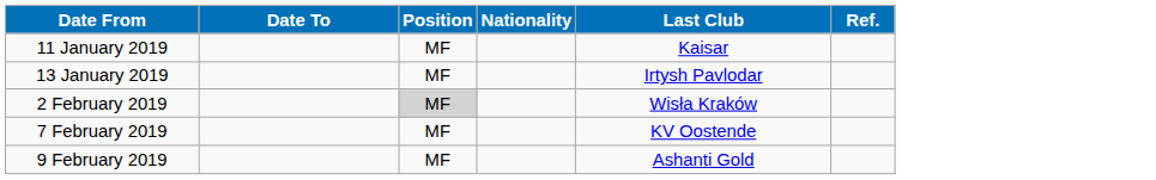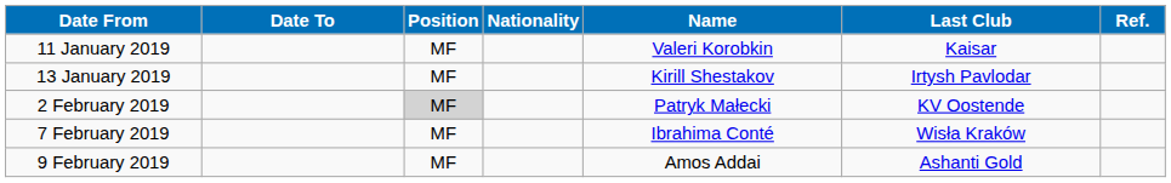+ column: Name | Valeri Korobkin | Kirill Shestakov | Patryk Małecki | Ibrahima Conté | Amos Addai
2 February 2019 | Last Club: Wisła Kraków -> KV Oostende
7 February 2019 | Last Club: KV Oostende -> Wisła Kraków
